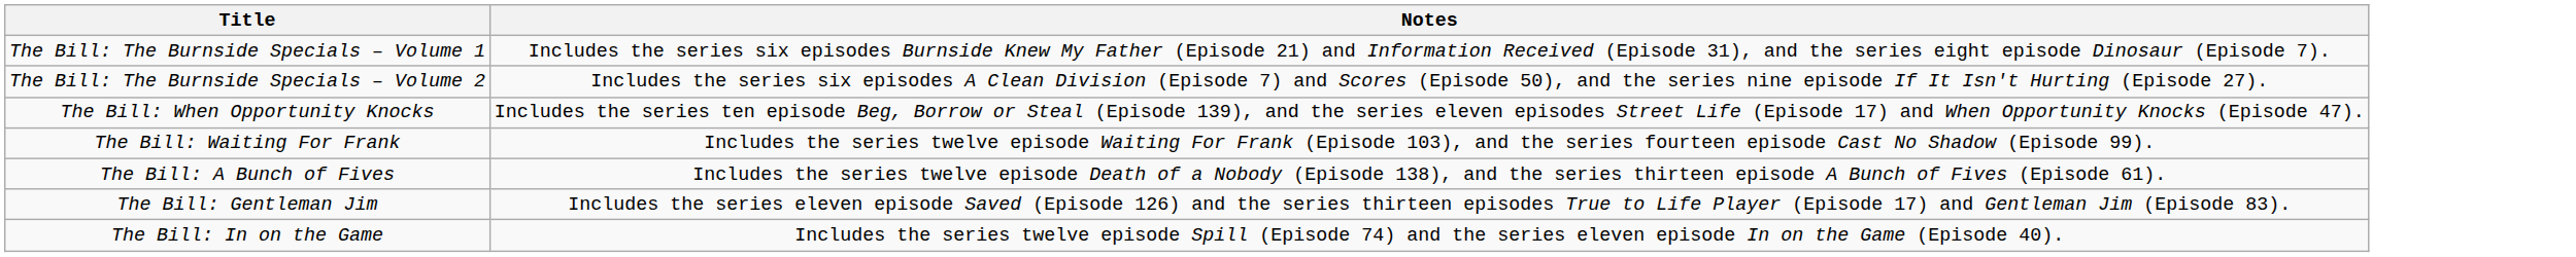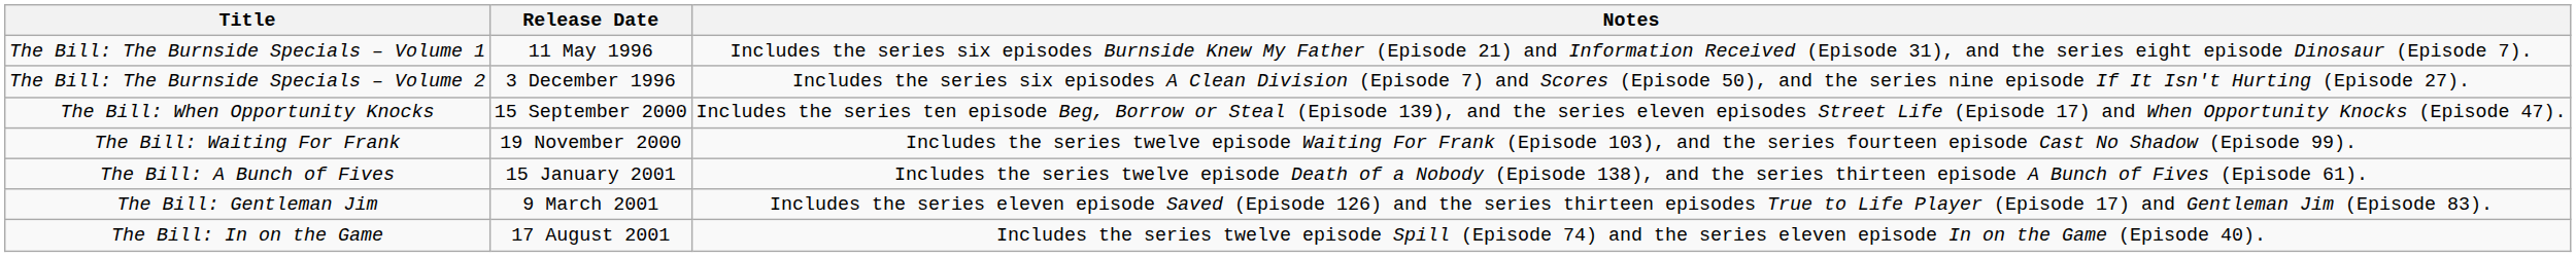+ column: Release Date | 11 May 1996 | 3 December 1996 | 15 September 2000 | 19 November 2000 | 15 January 2001 | 9 March 2001 | 17 August 2001
